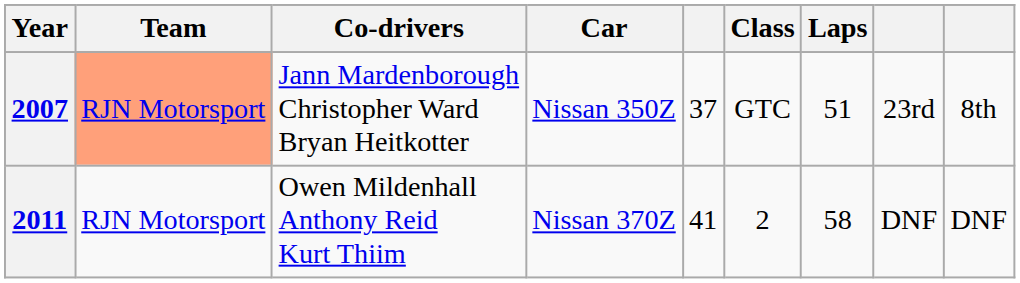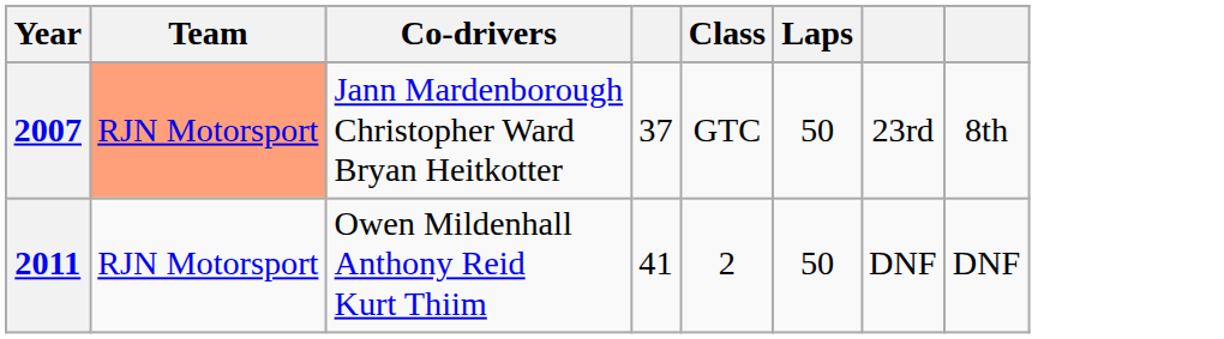- column: Car | Nissan 350Z | Nissan 370Z
2007 | Laps: 51 -> 50
2011 | Laps: 58 -> 50
